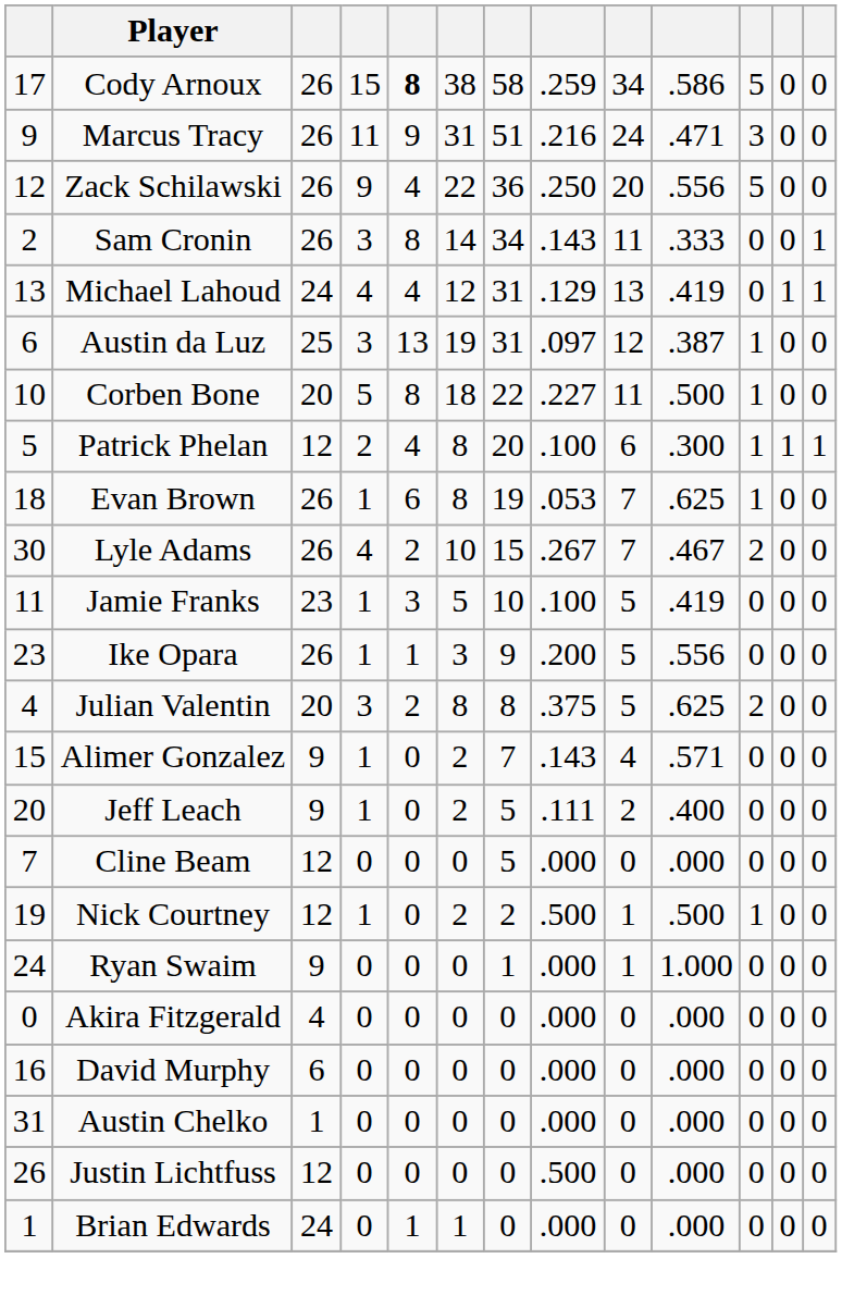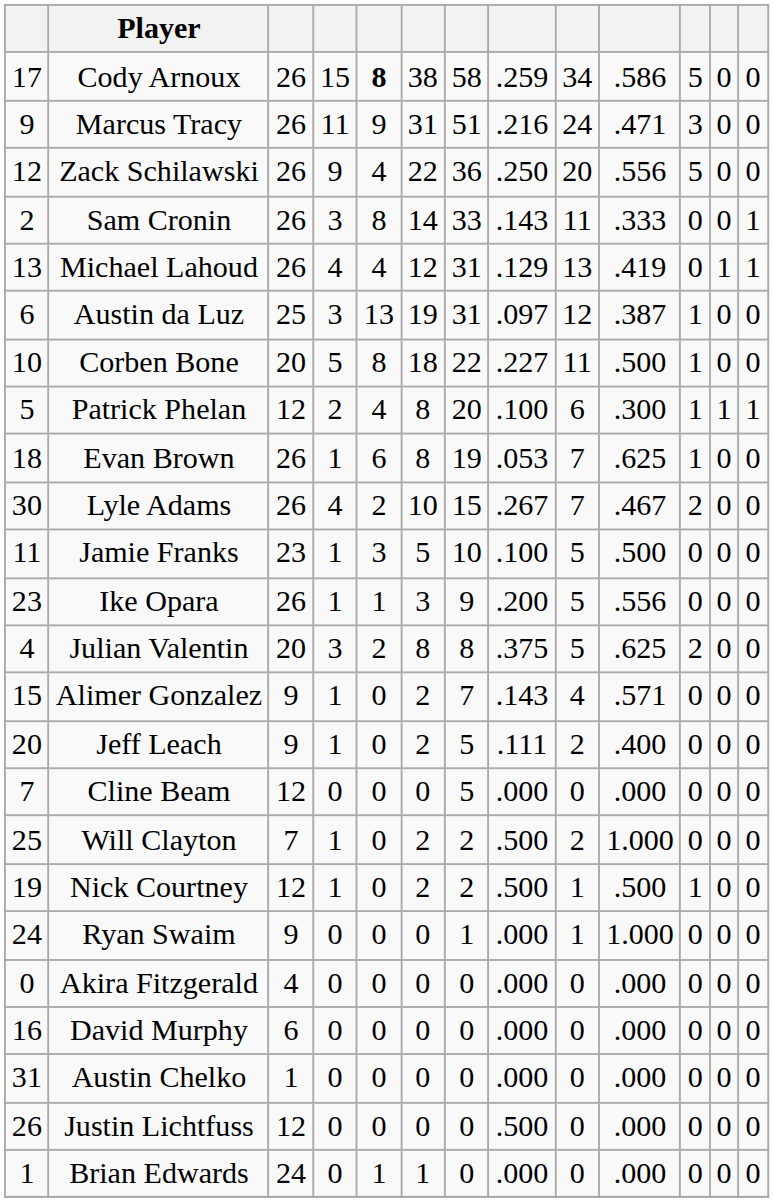Sam Cronin | column 7: 34 -> 33
Michael Lahoud | column 3: 24 -> 26
Jamie Franks | column 10: .419 -> .500
+ row: 25 | Will Clayton | 7 | 1 | 0 | 2 | 2 | .500 | 2 | 1.000 | 0 | 0 | 0
